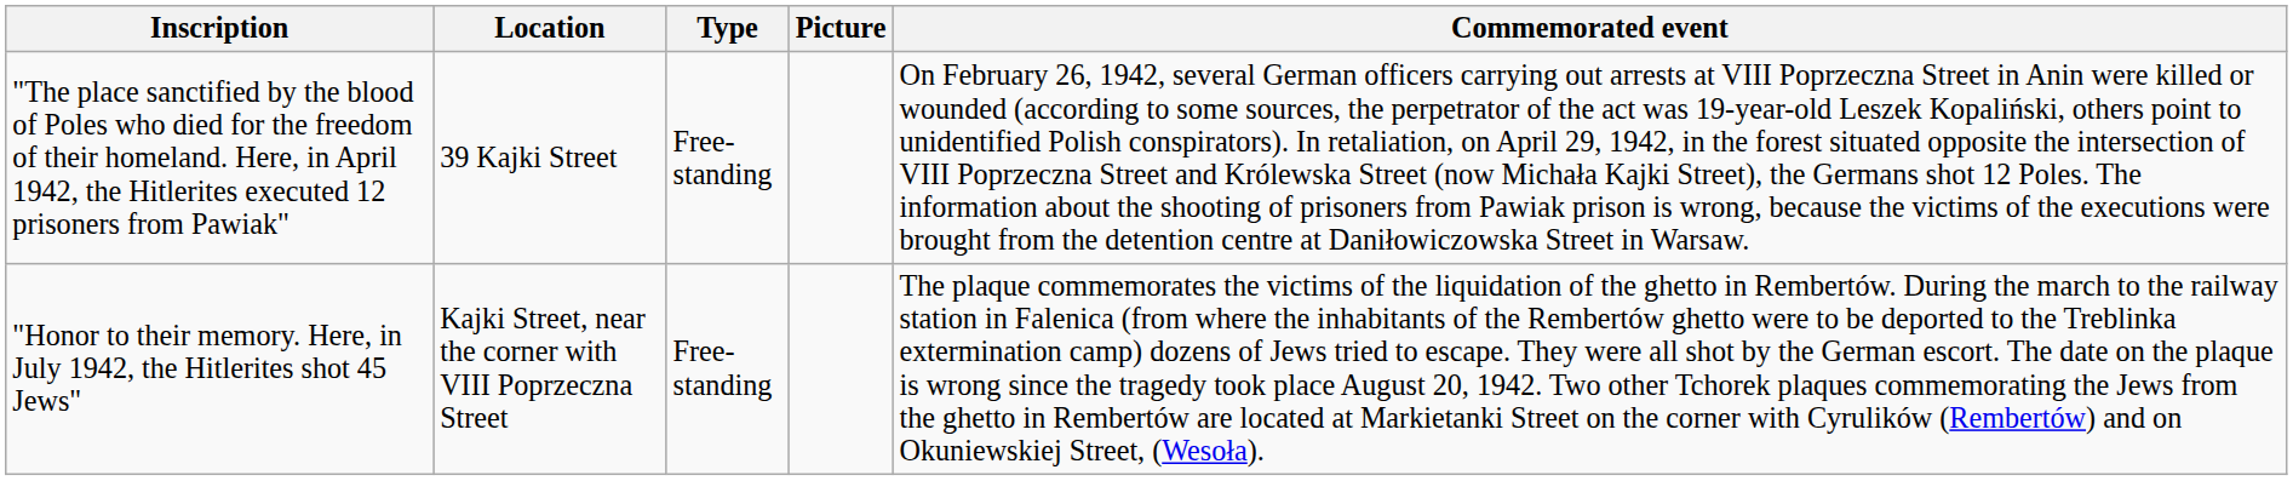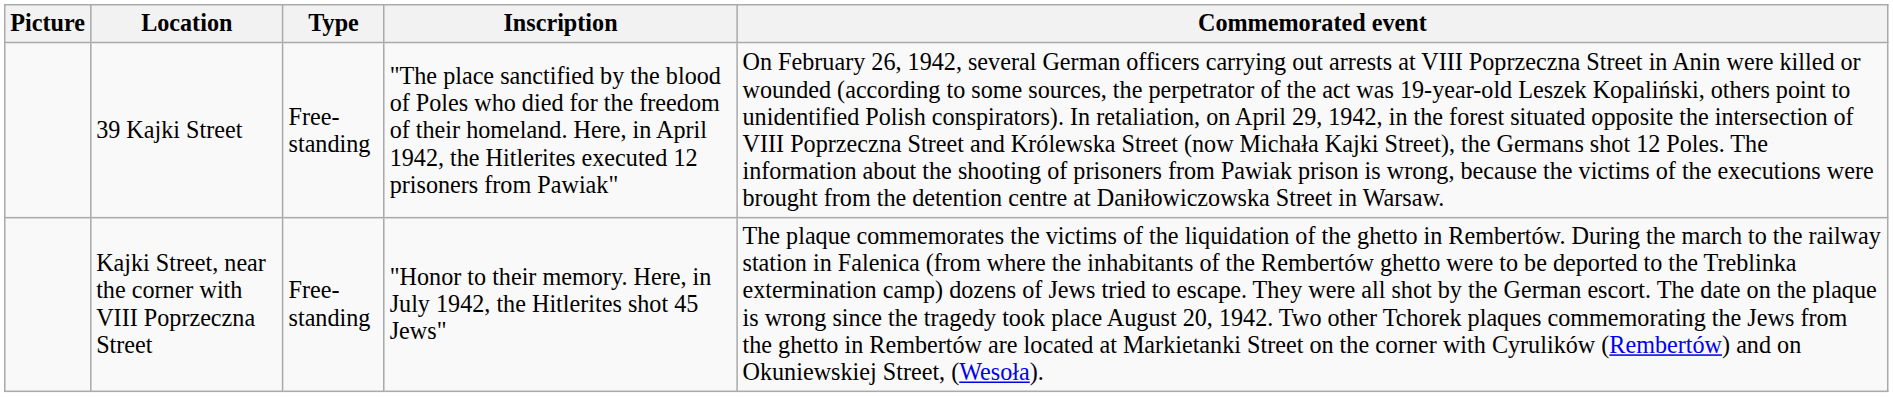columns swapped: Picture <-> Inscription
